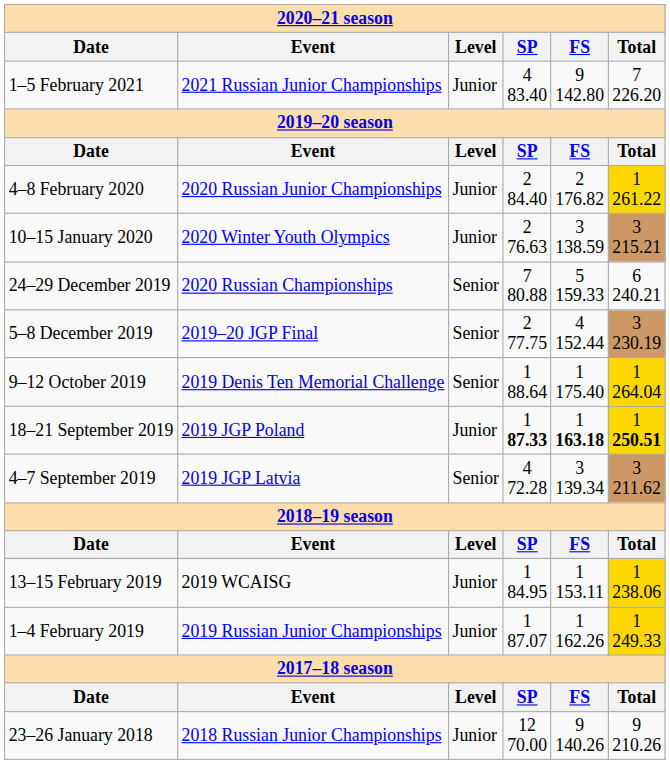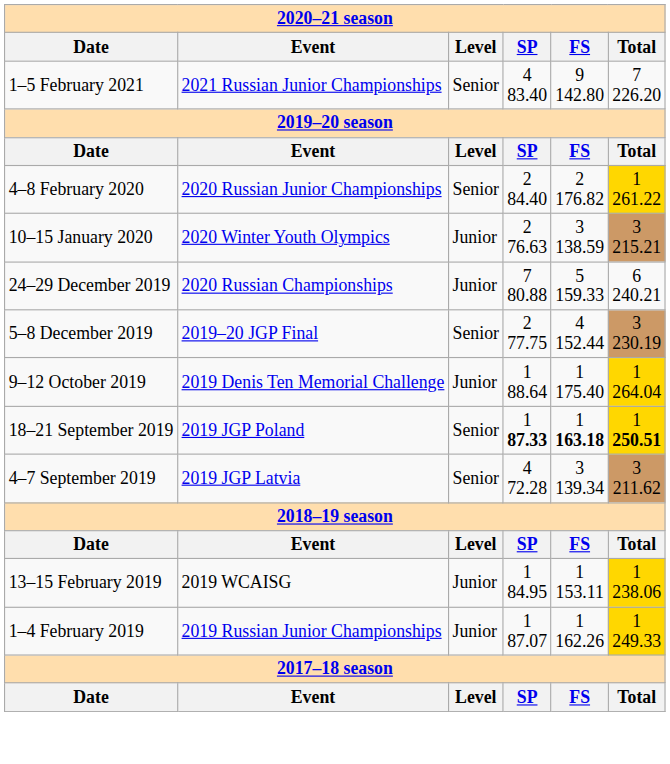1–5 February 2021 | column 3: Junior -> Senior
4–8 February 2020 | column 3: Junior -> Senior
24–29 December 2019 | column 3: Senior -> Junior
9–12 October 2019 | column 3: Senior -> Junior
18–21 September 2019 | column 3: Junior -> Senior
- row: 23–26 January 2018 | 2018 Russian Junior Championships | Junior | 12 70.00 | 9 140.26 | 9 210.26
